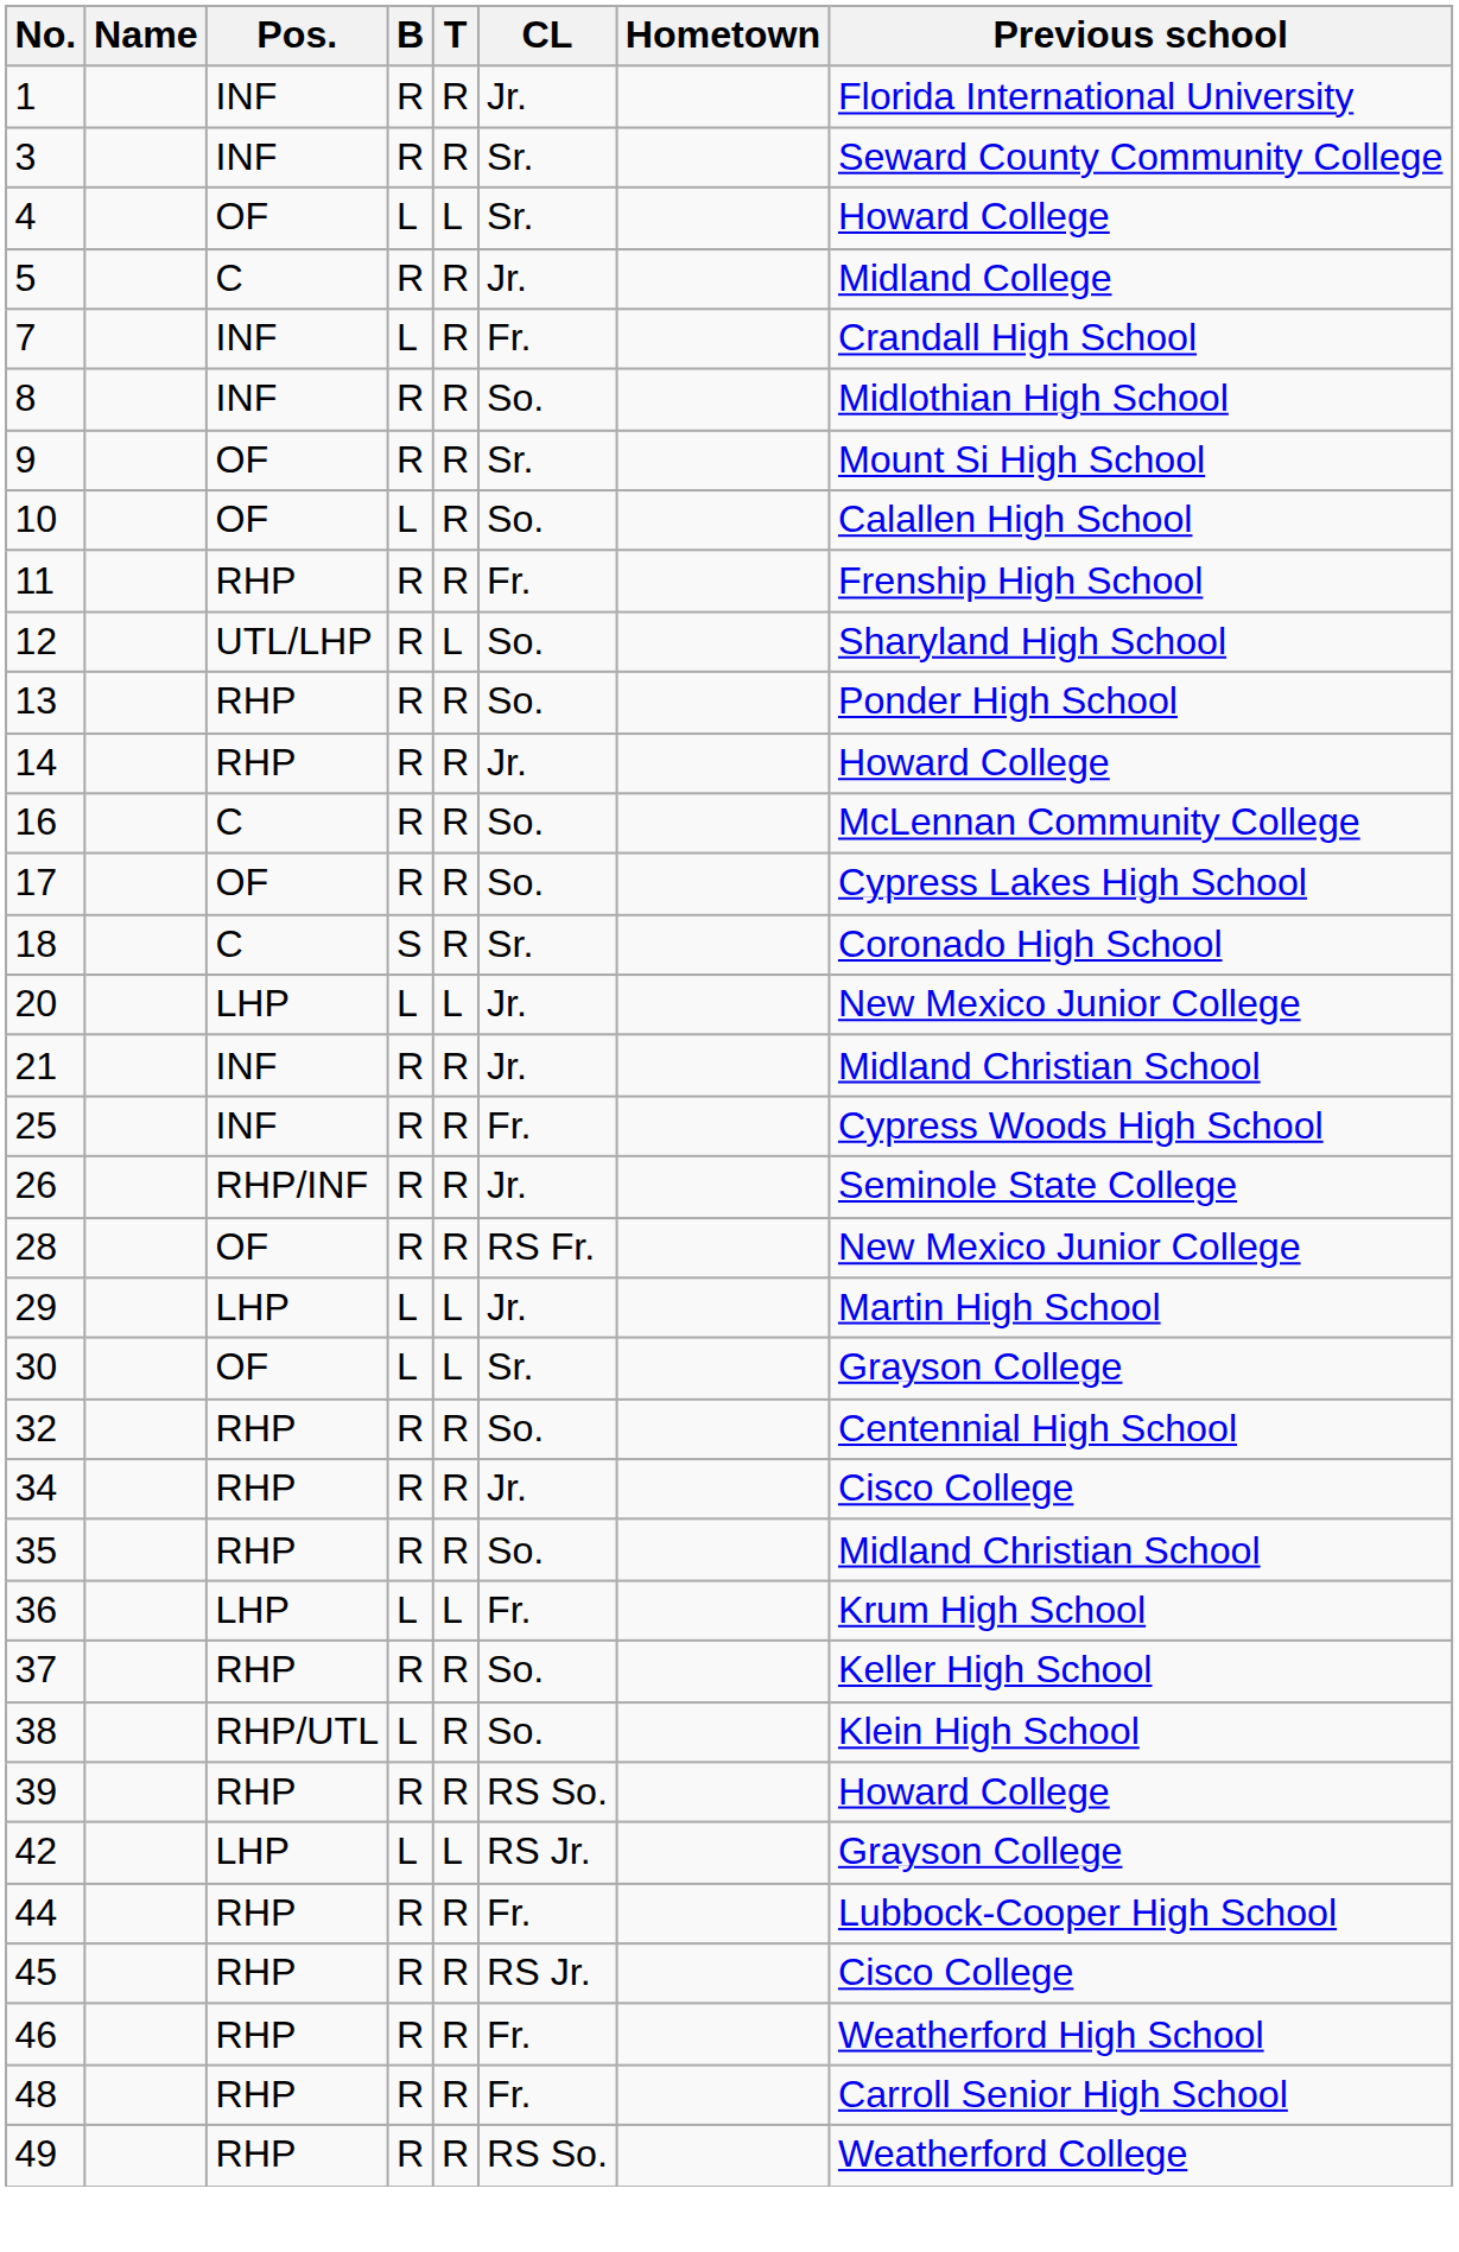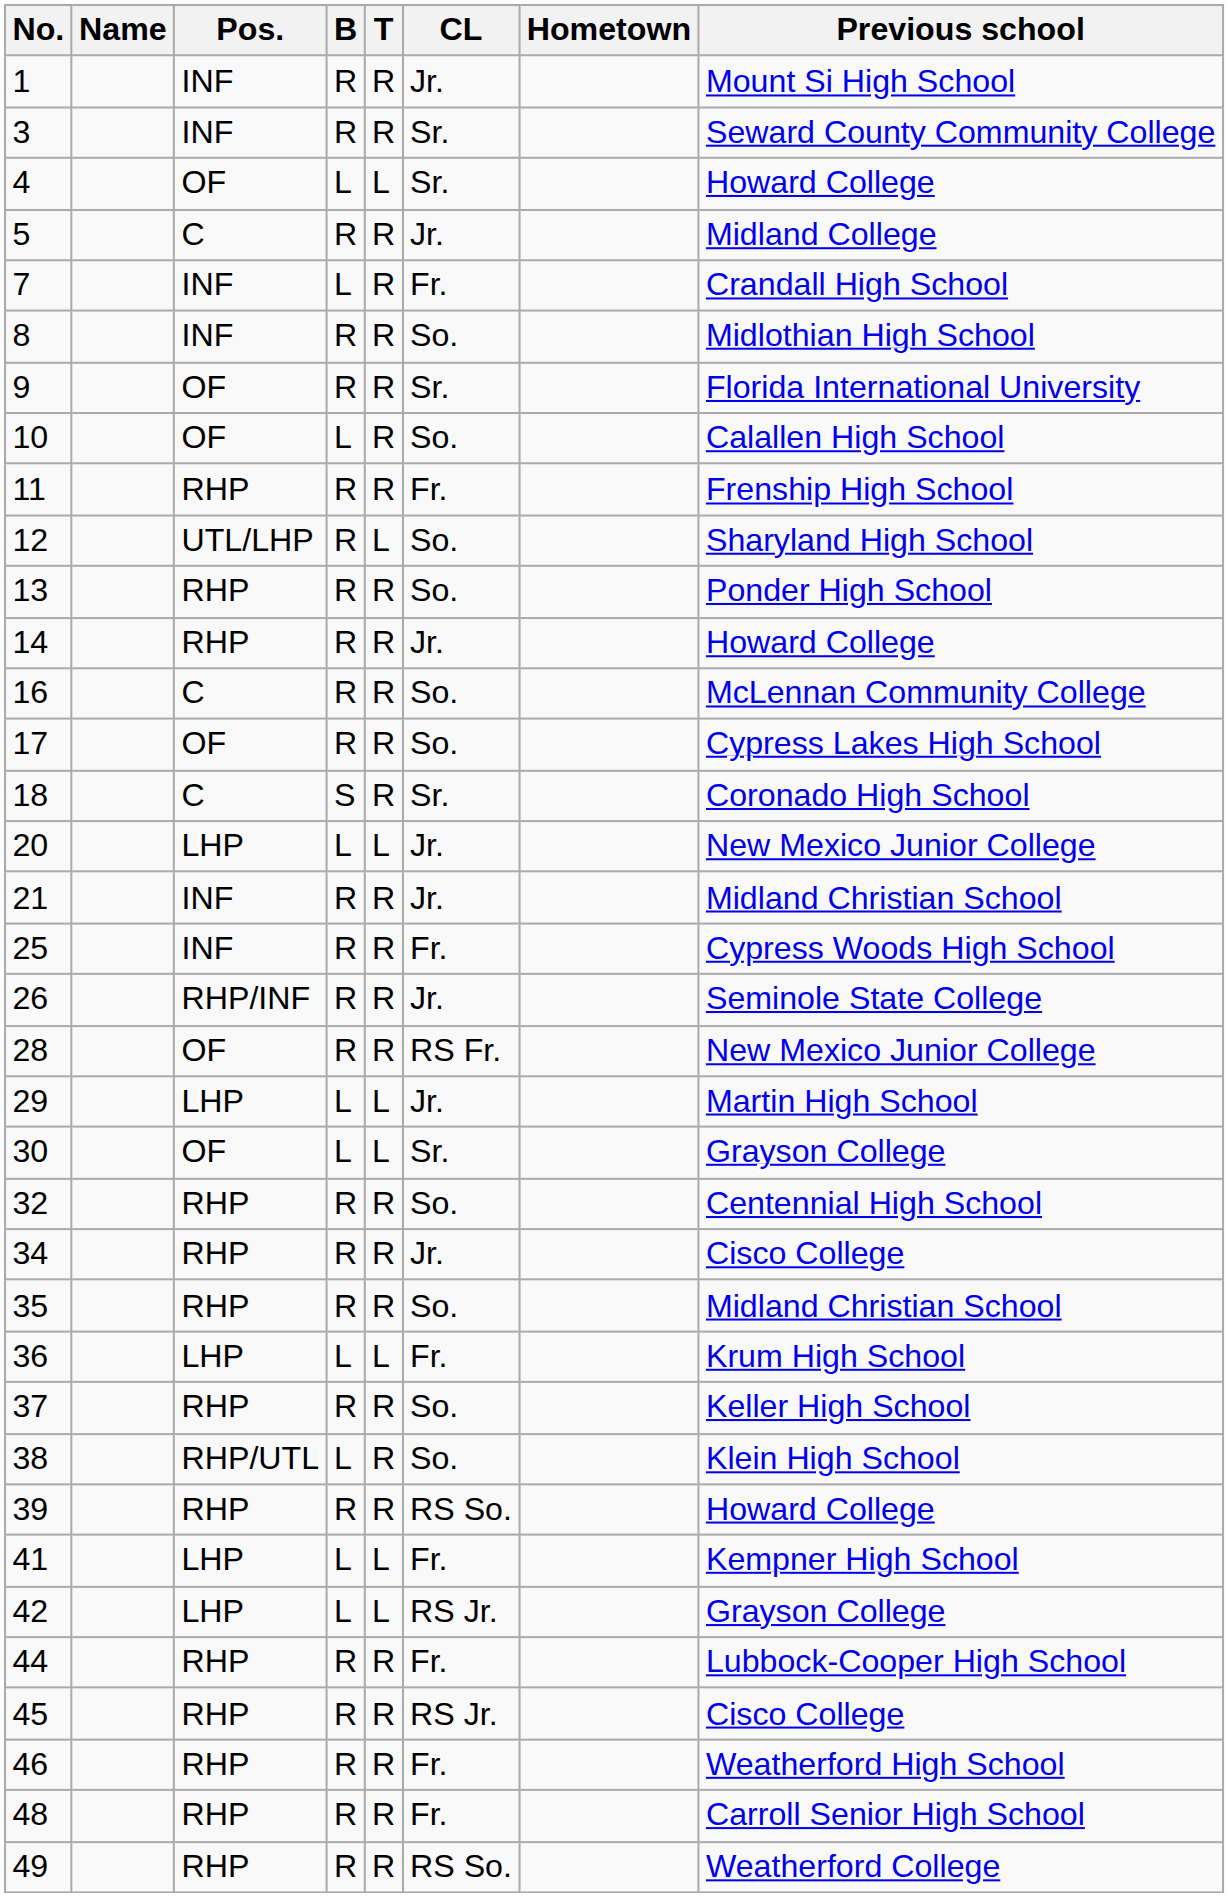1 | Previous school: Florida International University -> Mount Si High School
9 | Previous school: Mount Si High School -> Florida International University
+ row: 41 | LHP | L | L | Fr. | Kempner High School
